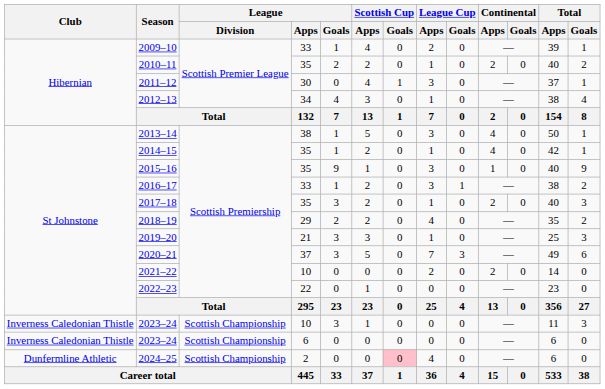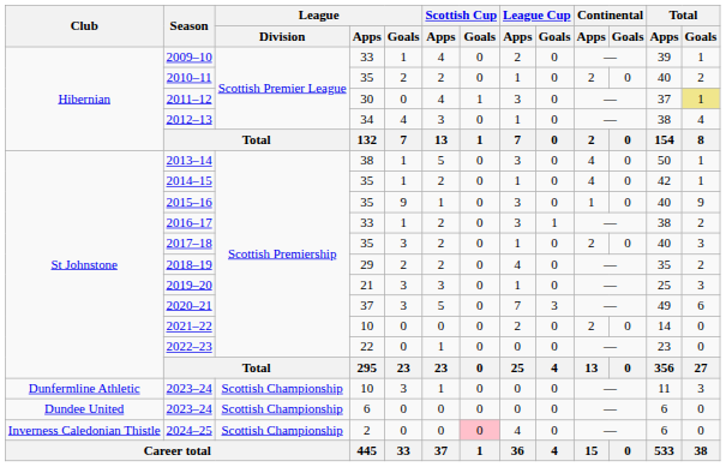2011–12 | Total / Goals: no background -> khaki background
2023–24 / 10 | Club: Inverness Caledonian Thistle -> Dunfermline Athletic
2023–24 / 6 | Club: Inverness Caledonian Thistle -> Dundee United
2024–25 | Club: Dunfermline Athletic -> Inverness Caledonian Thistle
